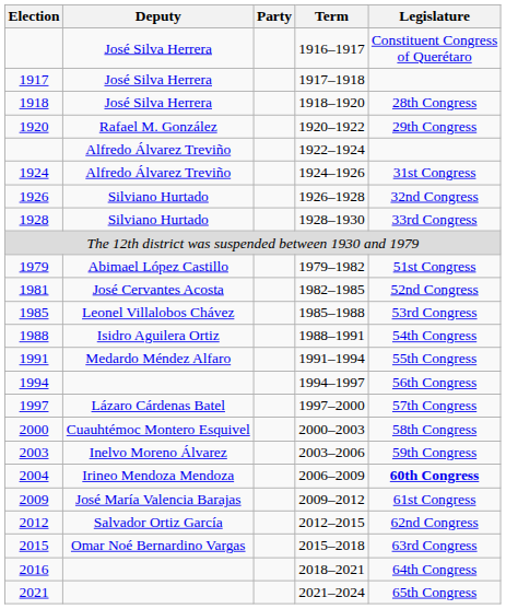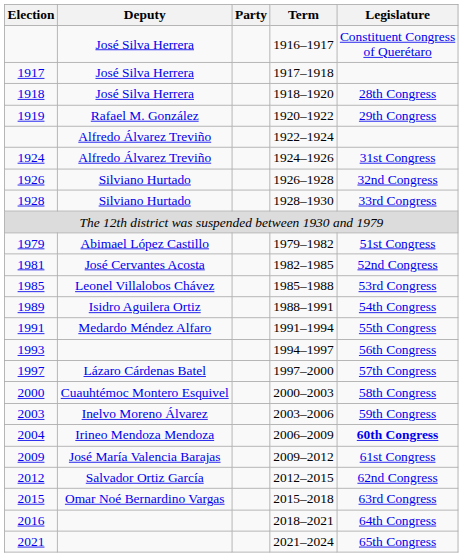1920–1922 | Election: 1920 -> 1919
1988–1991 | Election: 1988 -> 1989
1994–1997 | Election: 1994 -> 1993
